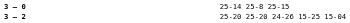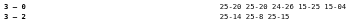3 – 0 | column 4: 25-14 25-8 25-15 -> 25-20 25-20 24-26 15-25 15-04
3 – 2 | column 4: 25-20 25-20 24-26 15-25 15-04 -> 25-14 25-8 25-15
